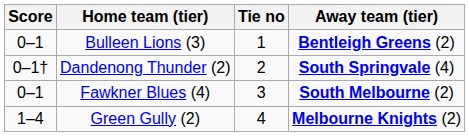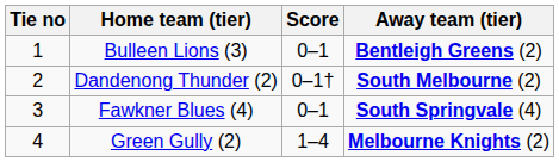columns swapped: Tie no <-> Score
Dandenong Thunder (2) | Away team (tier): South Springvale (4) -> South Melbourne (2)
Fawkner Blues (4) | Away team (tier): South Melbourne (2) -> South Springvale (4)
